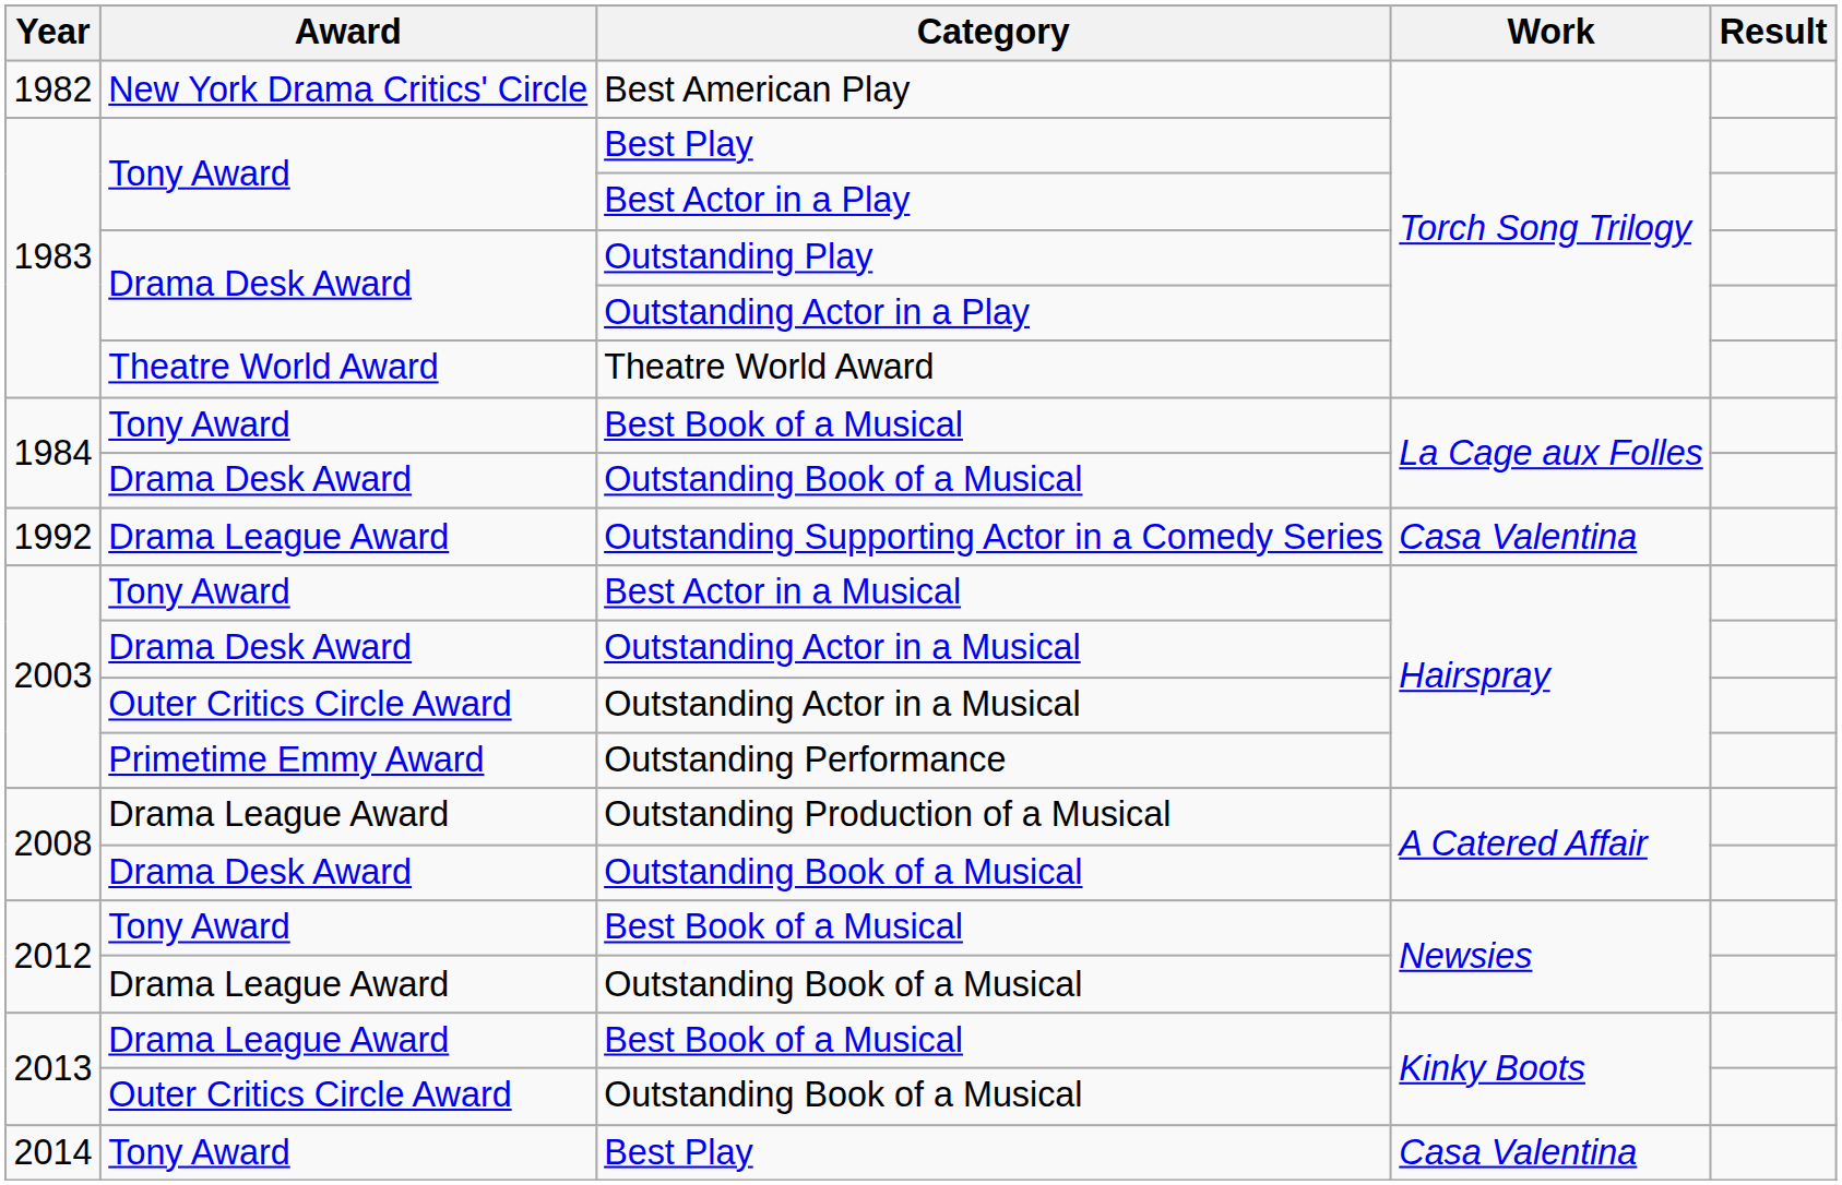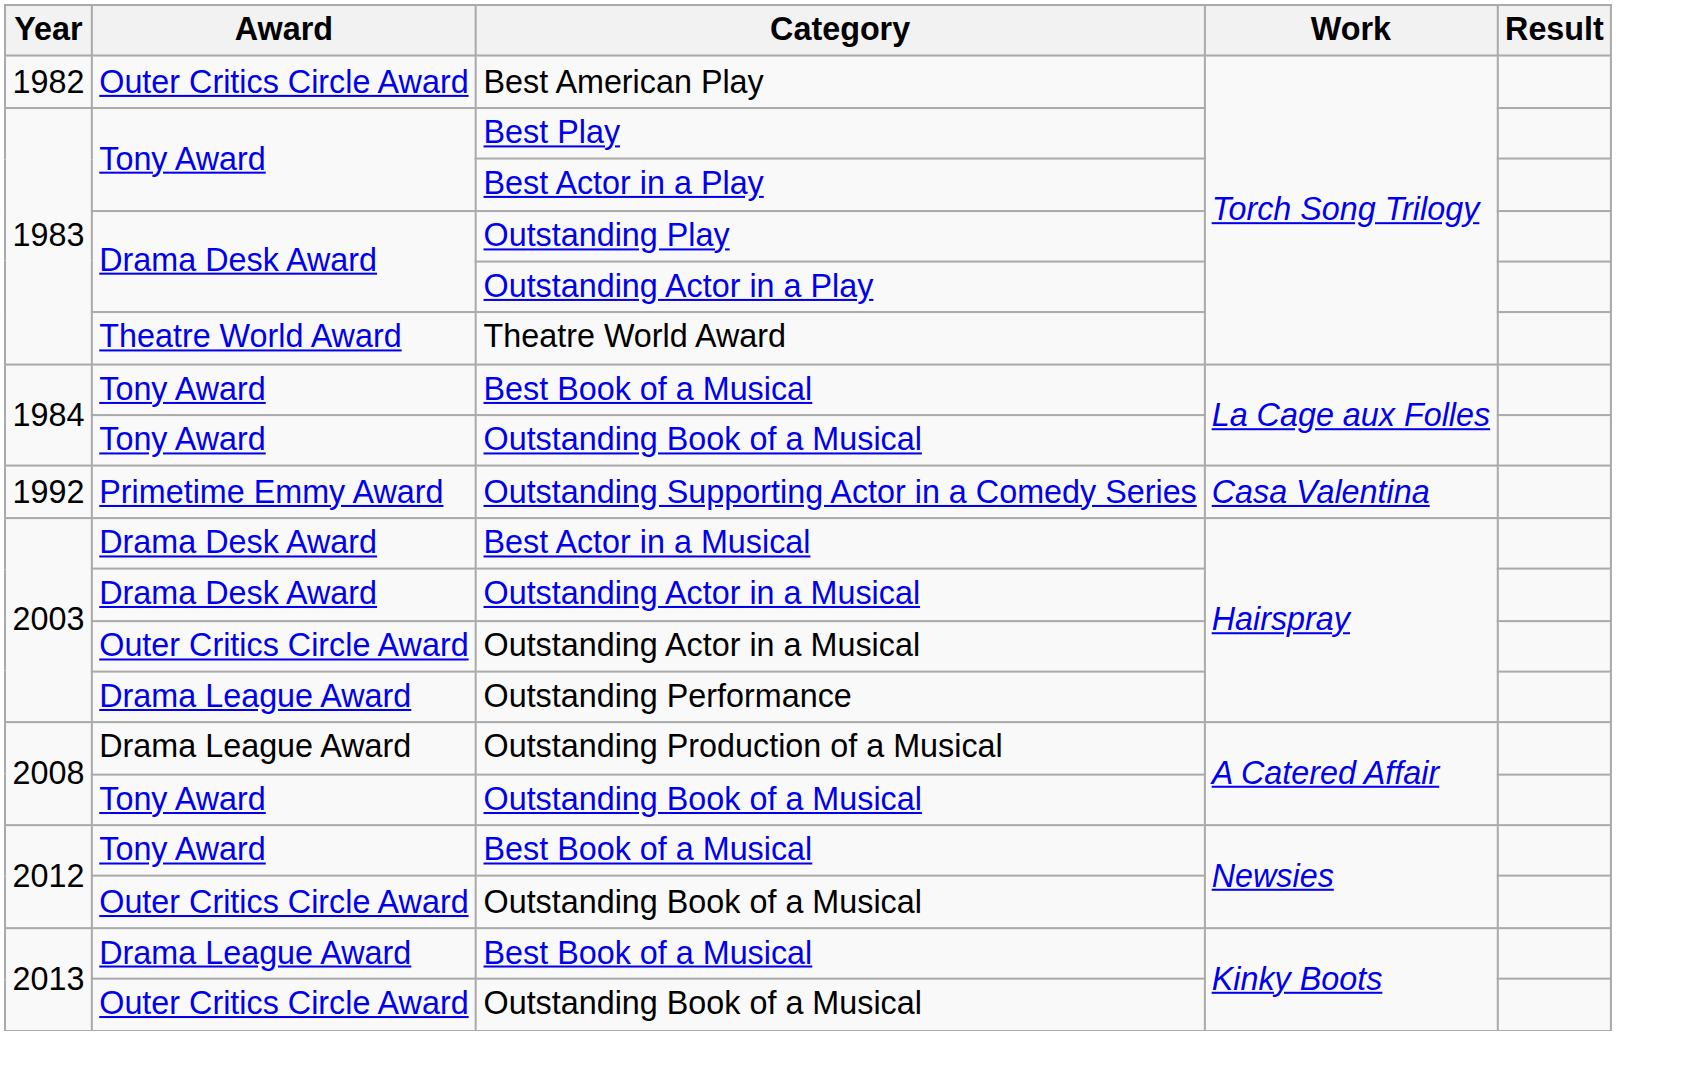Best American Play | Award: New York Drama Critics' Circle -> Outer Critics Circle Award
1984 / Outstanding Book of a Musical | Award: Drama Desk Award -> Tony Award
Outstanding Supporting Actor in a Comedy Series | Award: Drama League Award -> Primetime Emmy Award
Best Actor in a Musical | Award: Tony Award -> Drama Desk Award
Outstanding Performance | Award: Primetime Emmy Award -> Drama League Award
2008 / Outstanding Book of a Musical | Award: Drama Desk Award -> Tony Award
2012 / Outstanding Book of a Musical | Award: Drama League Award -> Outer Critics Circle Award
- row: 2014 | Tony Award | Best Play | Casa Valentina
